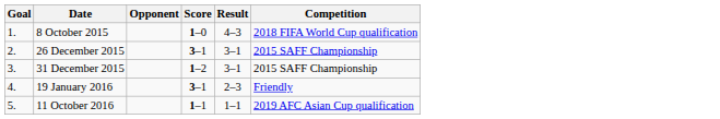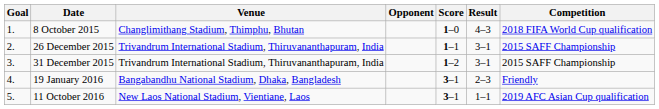+ column: Venue | Changlimithang Stadium, Thimphu, Bhutan | Trivandrum International Stadium, Thiruvananthapuram, India | Trivandrum International Stadium, Thiruvananthapuram, India | Bangabandhu National Stadium, Dhaka, Bangladesh | New Laos National Stadium, Vientiane, Laos
26 December 2015 | Score: 3–1 -> 1–1
11 October 2016 | Score: 1–1 -> 3–1
